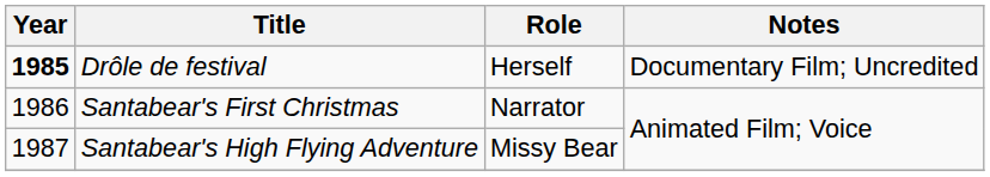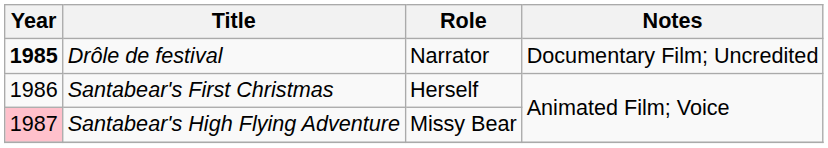Drôle de festival | Role: Herself -> Narrator
Santabear's First Christmas | Role: Narrator -> Herself
Santabear's High Flying Adventure | Year: no background -> pink background
